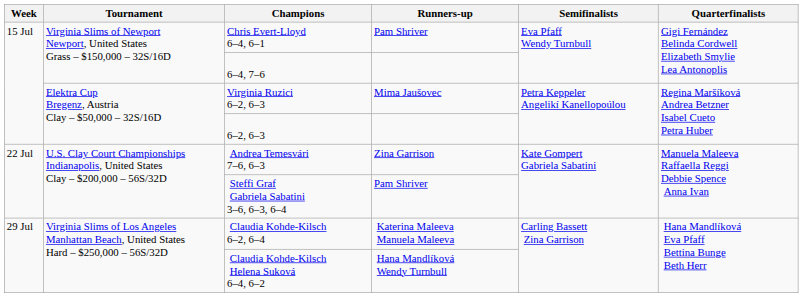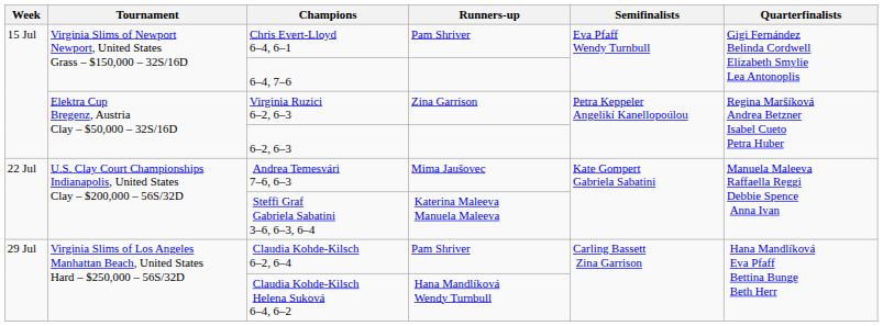Virginia Ruzici 6–2, 6–3 | Runners-up: Mima Jaušovec -> Zina Garrison
Andrea Temesvári 7–6, 6–3 | Runners-up: Zina Garrison -> Mima Jaušovec
Steffi Graf Gabriela Sabatini 3–6, 6–3, 6–4 | Runners-up: Pam Shriver -> Katerina Maleeva Manuela Maleeva
Claudia Kohde-Kilsch 6–2, 6–4 | Runners-up: Katerina Maleeva Manuela Maleeva -> Pam Shriver
